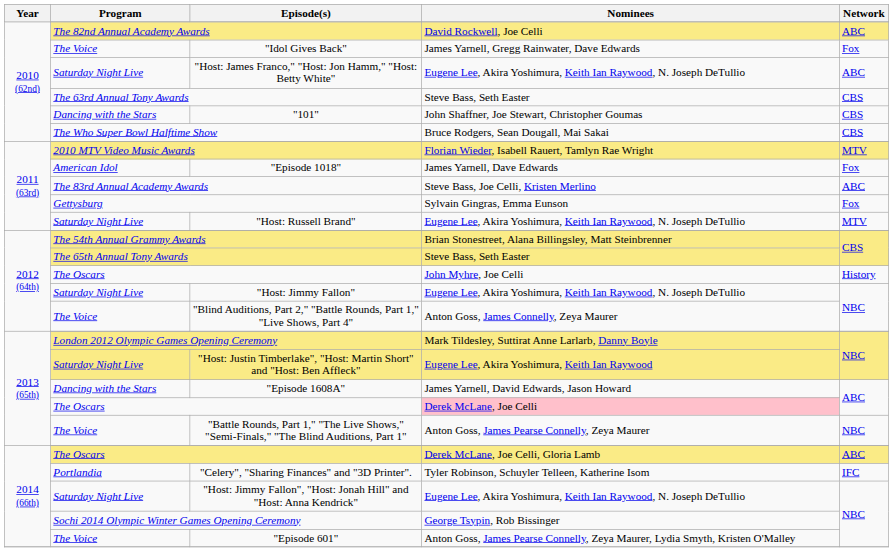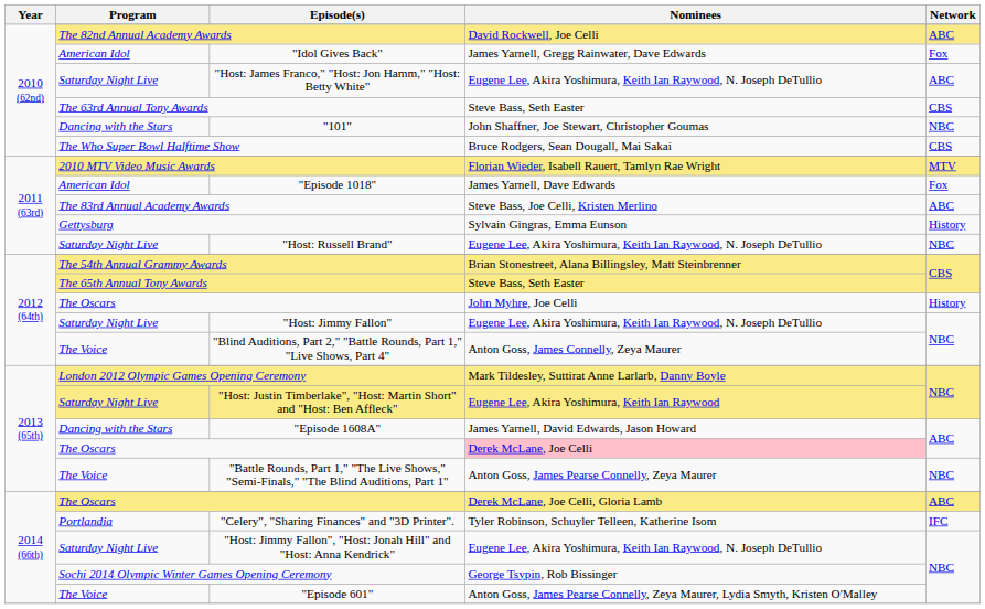"Idol Gives Back" | Program: The Voice -> American Idol
"101" | Network: CBS -> NBC
Gettysburg | Network: Fox -> History
"Host: Russell Brand" | Network: MTV -> NBC
